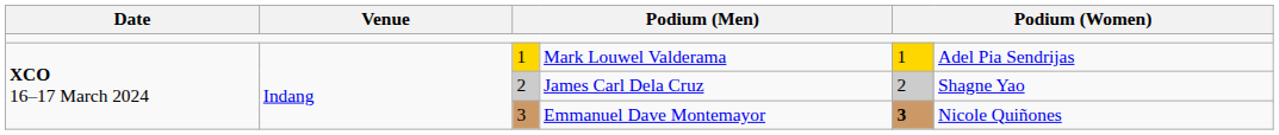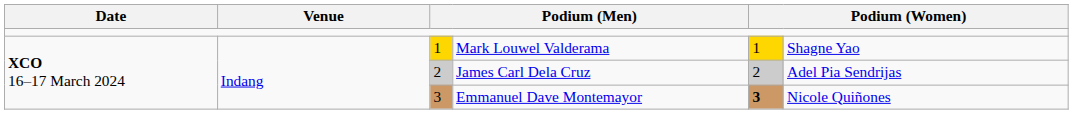Mark Louwel Valderama | column 6: Adel Pia Sendrijas -> Shagne Yao
James Carl Dela Cruz | column 6: Shagne Yao -> Adel Pia Sendrijas
